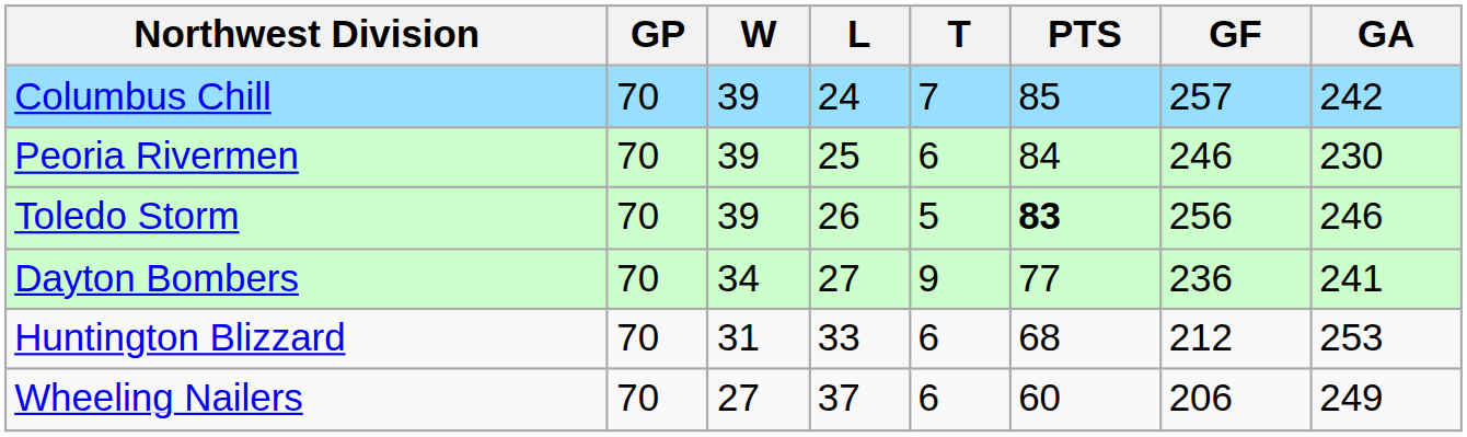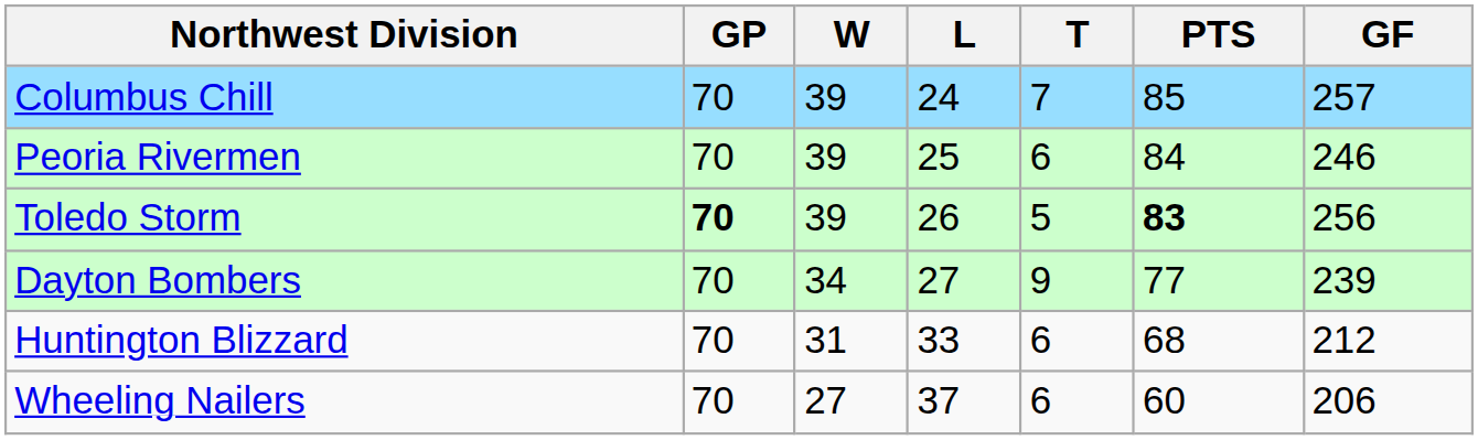- column: GA | 242 | 230 | 246 | 241 | 253 | 249
Toledo Storm | GP: normal -> bold
Dayton Bombers | GF: 236 -> 239
